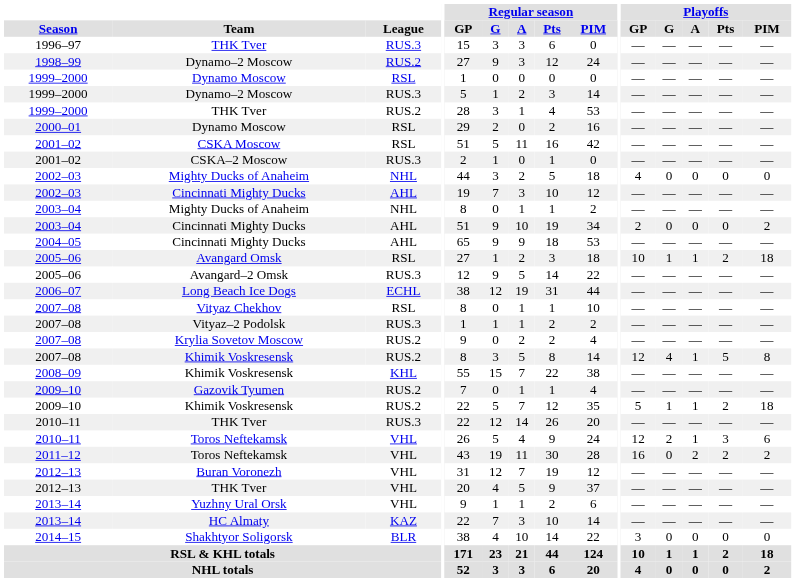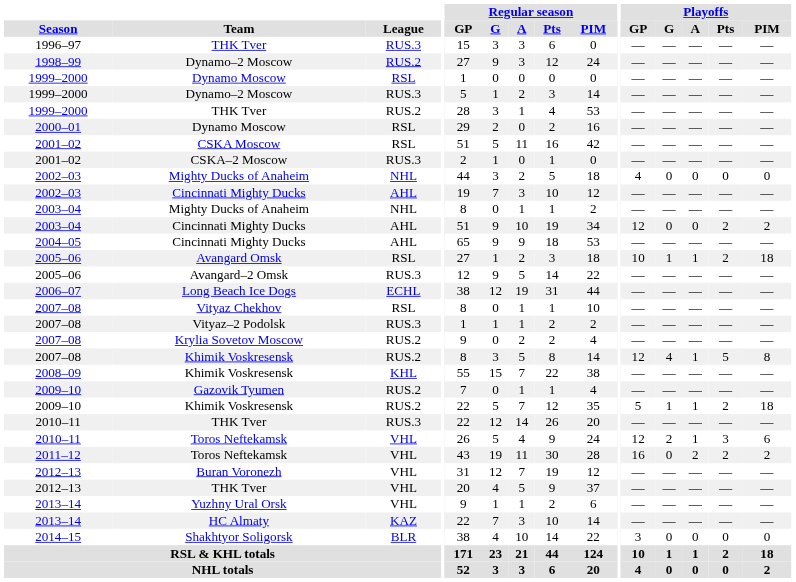2003–04 / Cincinnati Mighty Ducks | Playoffs / GP: 2 -> 12
2003–04 / Cincinnati Mighty Ducks | Playoffs / Pts: 0 -> 2
